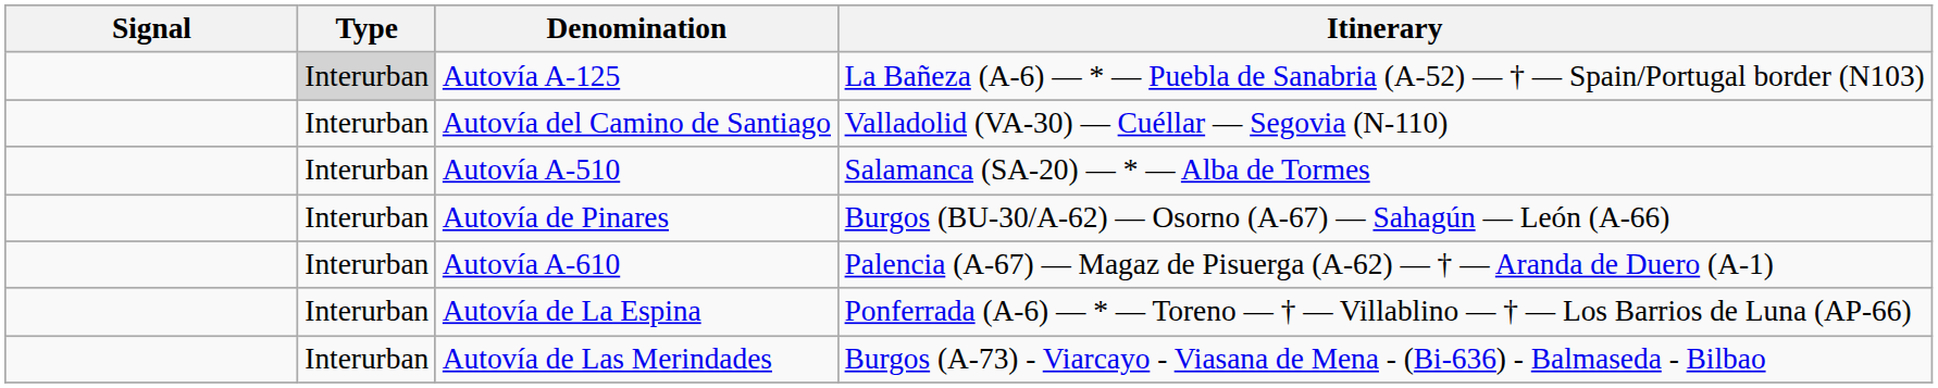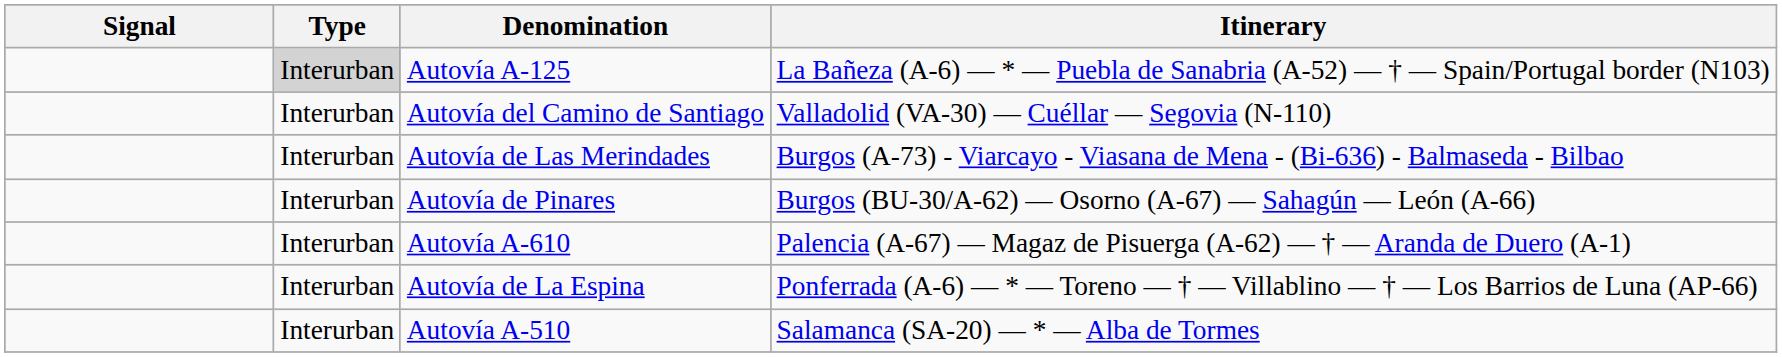rows swapped: Autovía A-510 <-> Autovía de Las Merindades
